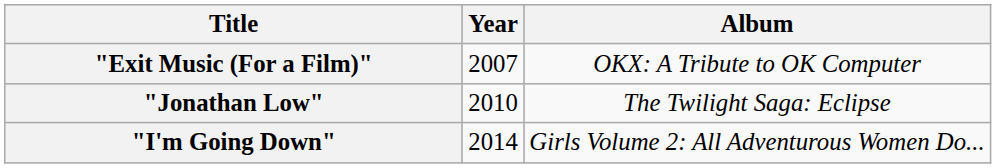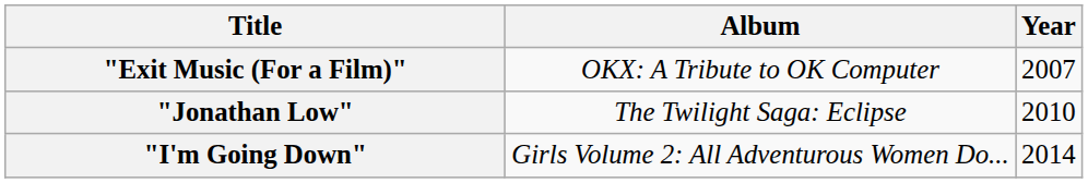columns swapped: Year <-> Album
